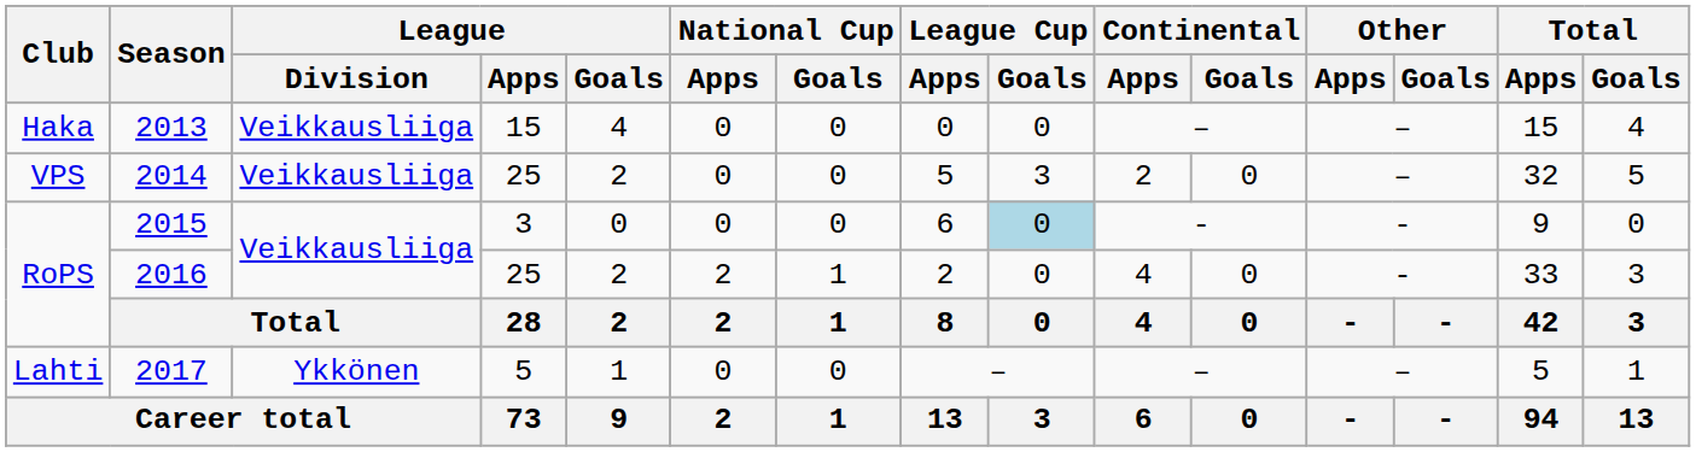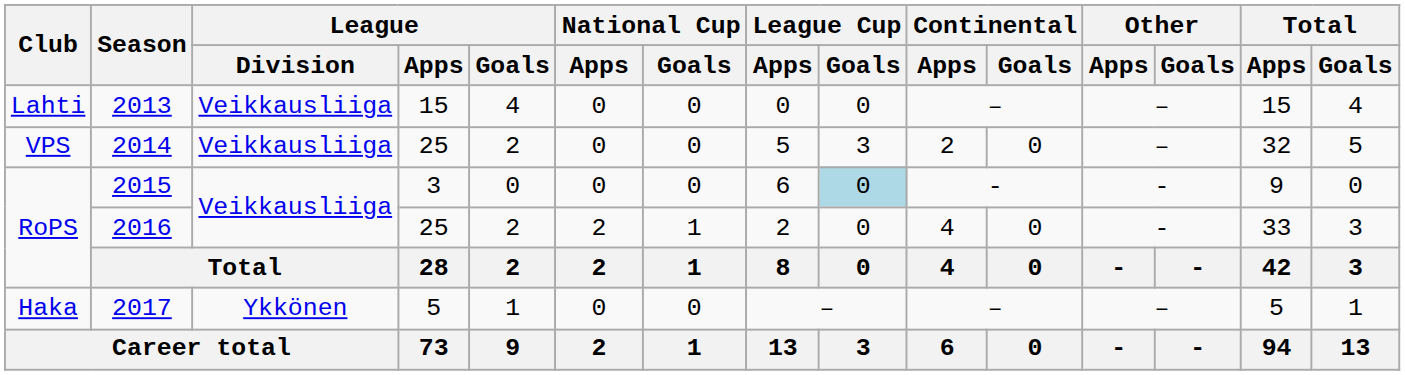2013 | Club: Haka -> Lahti
2017 | Club: Lahti -> Haka
